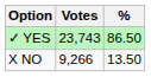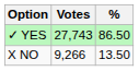✓ YES | Votes: 23,743 -> 27,743
